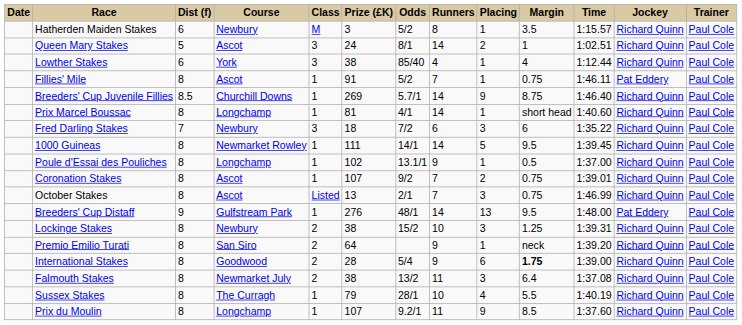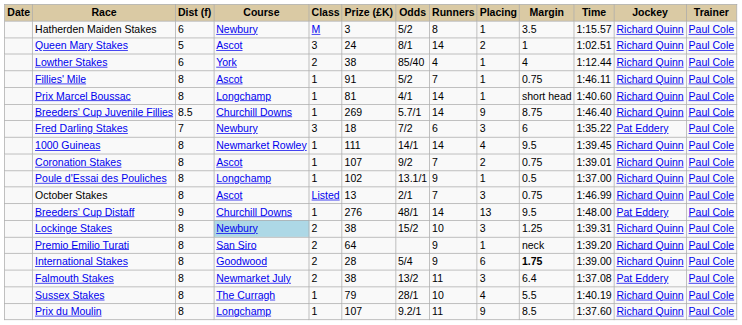Lowther Stakes | Class: 3 -> 2
Fillies' Mile | Jockey: Pat Eddery -> Richard Quinn
rows swapped: Prix Marcel Boussac <-> Breeders' Cup Juvenile Fillies
Fred Darling Stakes | Jockey: Richard Quinn -> Pat Eddery
1000 Guineas | Placing: 5 -> 4
rows swapped: Poule d'Essai des Pouliches <-> Coronation Stakes
Breeders' Cup Distaff | Course: Gulfstream Park -> Churchill Downs
Lockinge Stakes | Course: no background -> lightblue background
Falmouth Stakes | Jockey: Richard Quinn -> Pat Eddery
